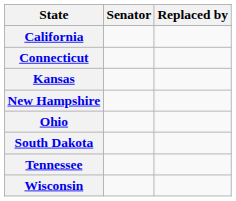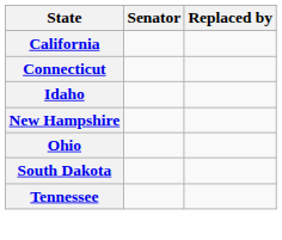+ row: Idaho
- row: Kansas
- row: Wisconsin
